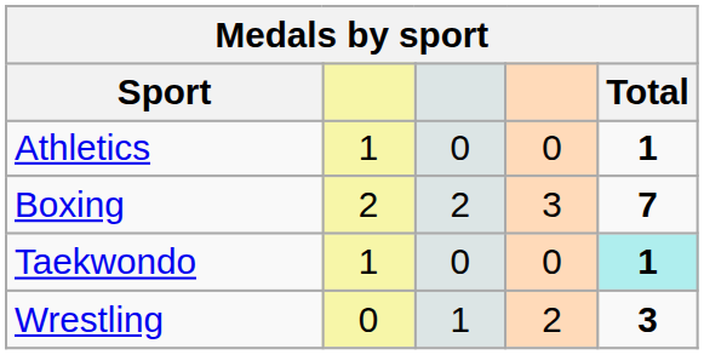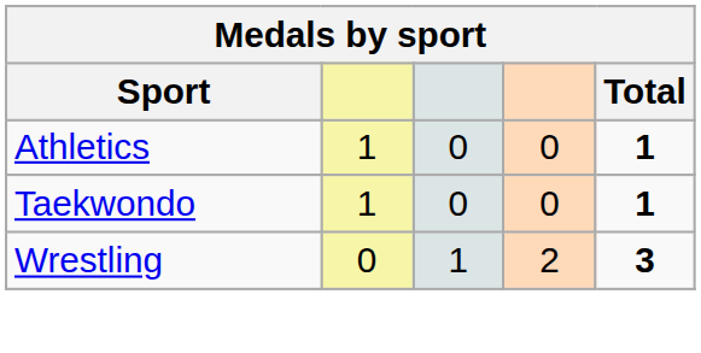- row: Boxing | 2 | 2 | 3 | 7
Taekwondo | Total: paleturquoise background -> no background
